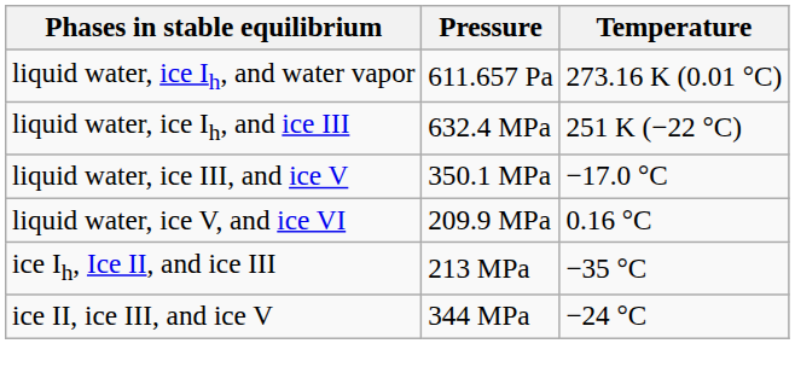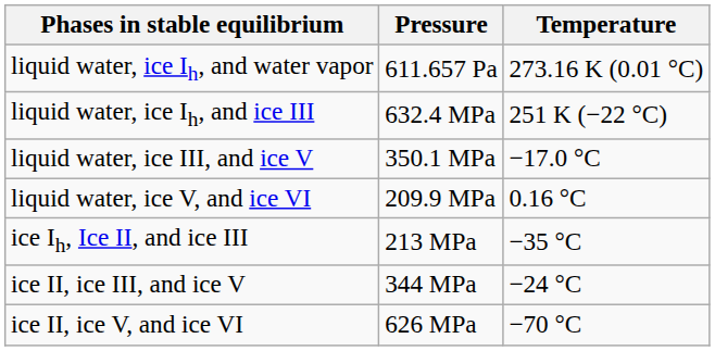+ row: ice II, ice V, and ice VI | 626 MPa | −70 °C
